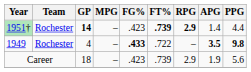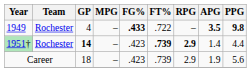rows swapped: 1949 <-> 1951†
